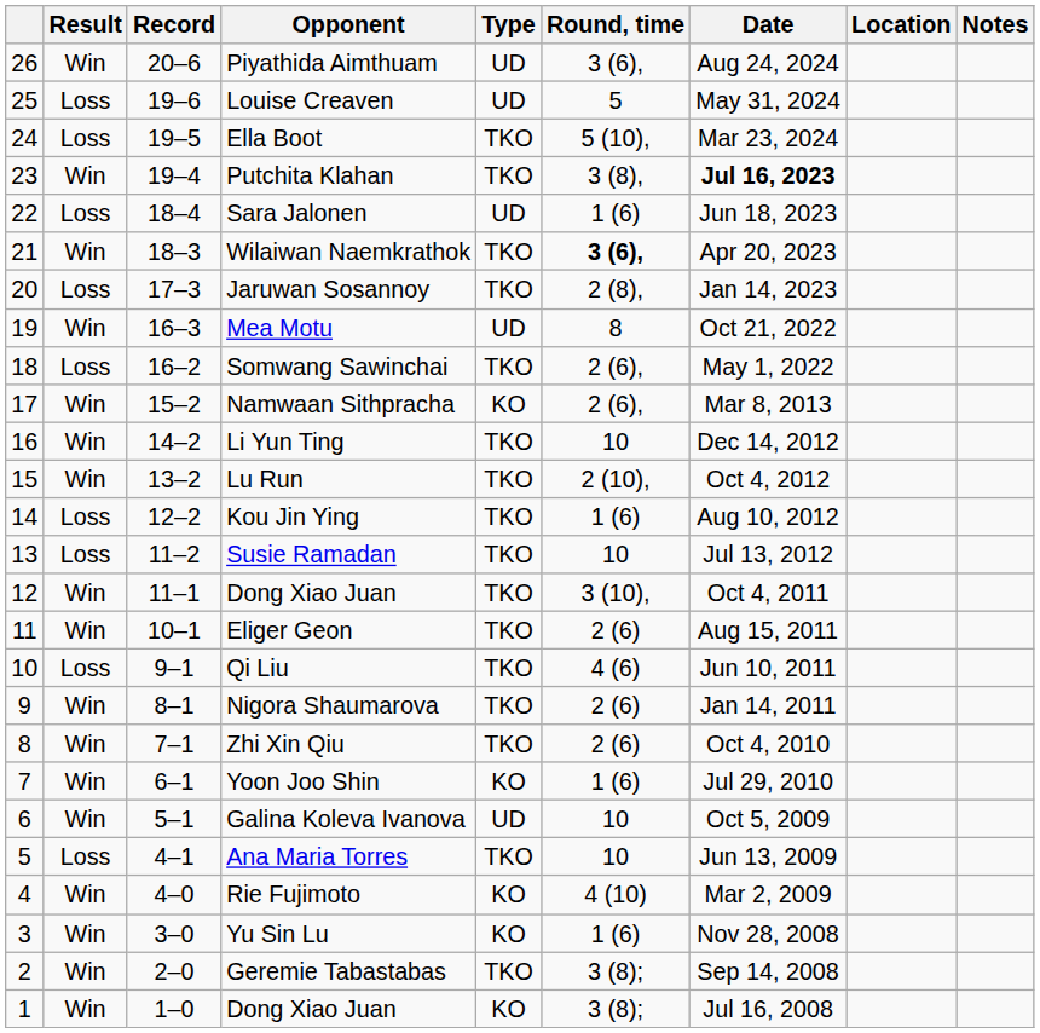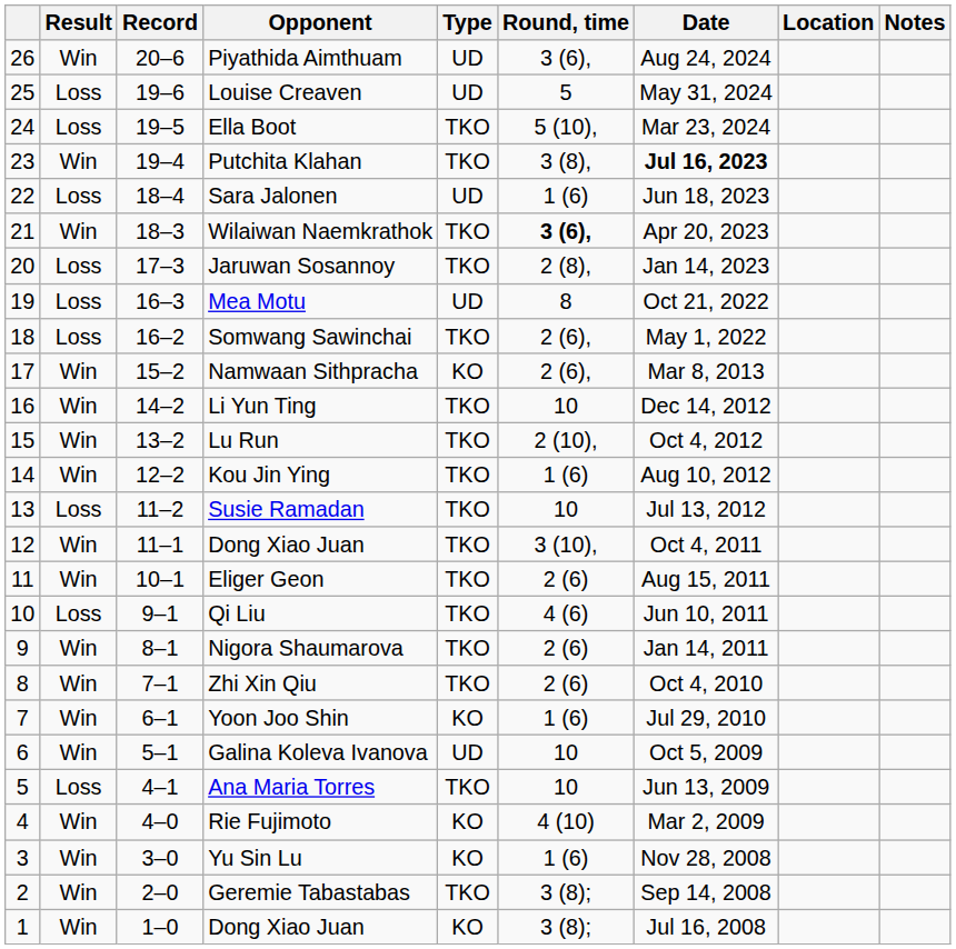Mea Motu | Result: Win -> Loss
Kou Jin Ying | Result: Loss -> Win
